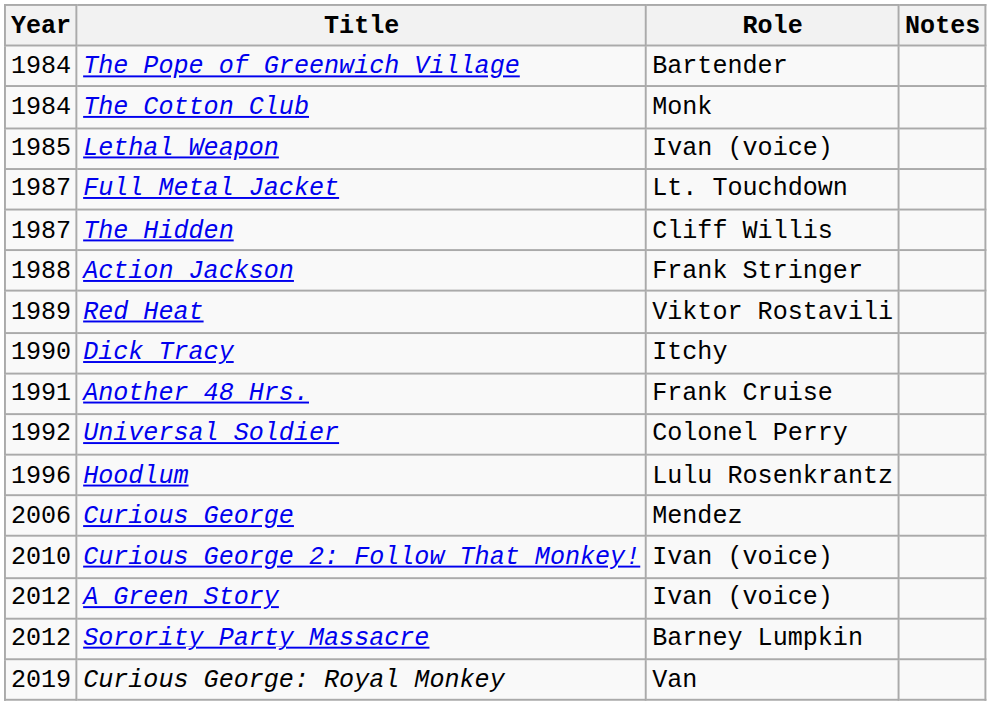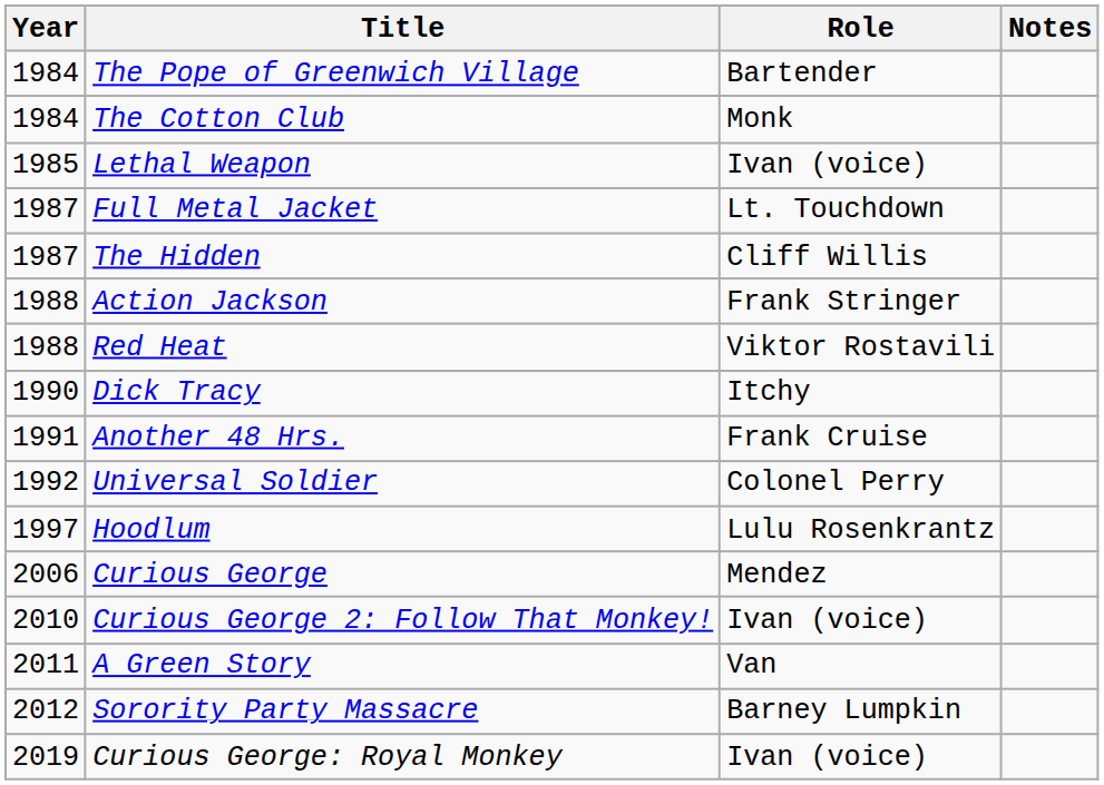Red Heat | Year: 1989 -> 1988
Hoodlum | Year: 1996 -> 1997
A Green Story | Year: 2012 -> 2011
A Green Story | Role: Ivan (voice) -> Van
Curious George: Royal Monkey | Role: Van -> Ivan (voice)
